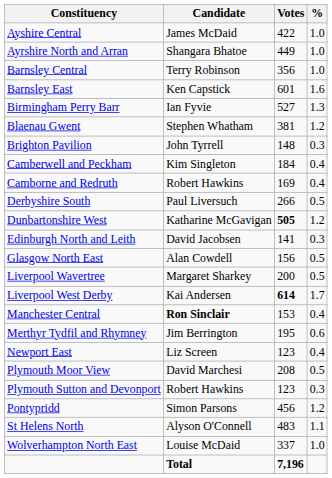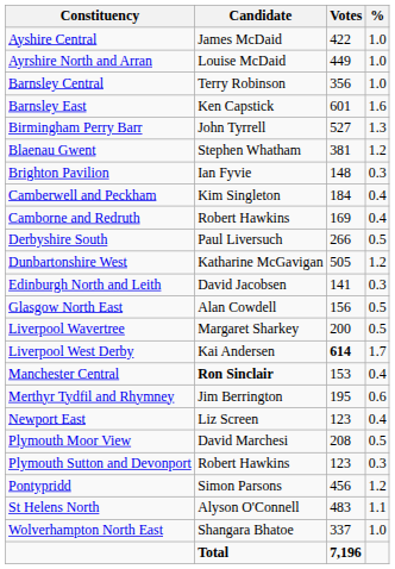Ayrshire North and Arran | Candidate: Shangara Bhatoe -> Louise McDaid
Birmingham Perry Barr | Candidate: Ian Fyvie -> John Tyrrell
Brighton Pavilion | Candidate: John Tyrrell -> Ian Fyvie
Dunbartonshire West | Votes: bold -> normal
Wolverhampton North East | Candidate: Louise McDaid -> Shangara Bhatoe
